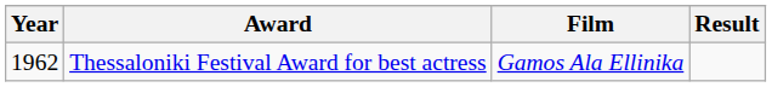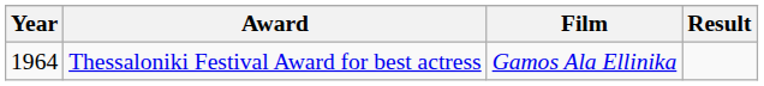Thessaloniki Festival Award for best actress | Year: 1962 -> 1964
